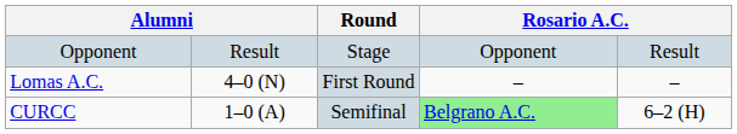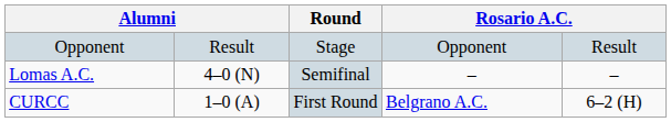Lomas A.C. | Round: First Round -> Semifinal
CURCC | Round: Semifinal -> First Round
CURCC | column 5: lightgreen background -> no background
